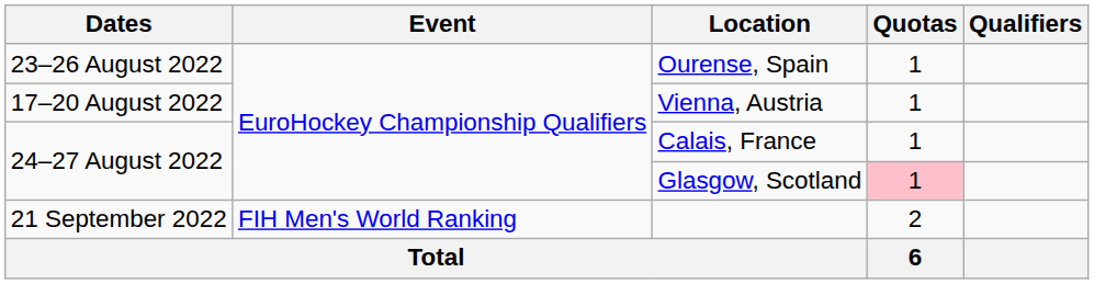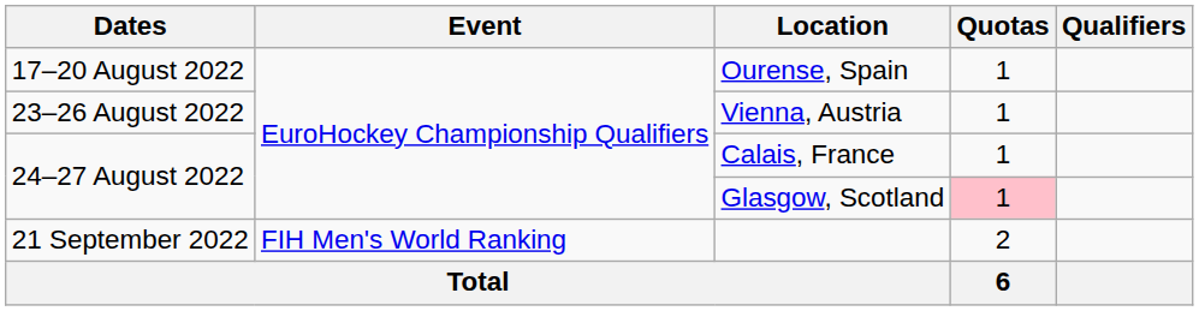Ourense, Spain | Dates: 23–26 August 2022 -> 17–20 August 2022
Vienna, Austria | Dates: 17–20 August 2022 -> 23–26 August 2022
